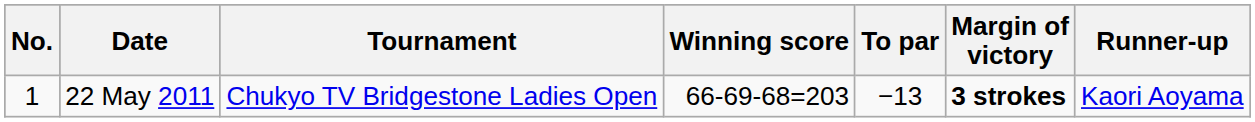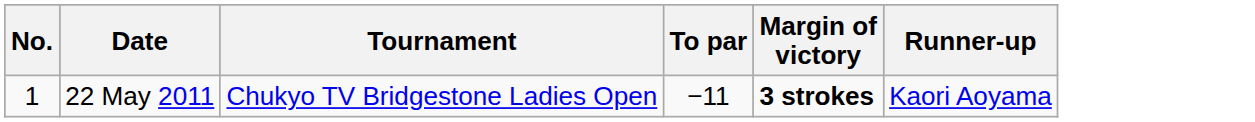- column: Winning score | 66-69-68=203
22 May 2011 | To par: −13 -> −11
